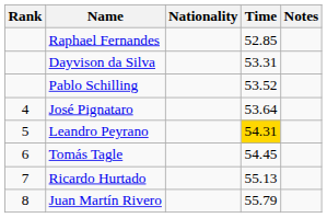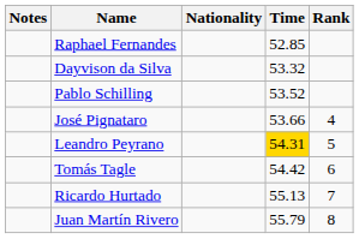columns swapped: Rank <-> Notes
Dayvison da Silva | Time: 53.31 -> 53.32
José Pignataro | Time: 53.64 -> 53.66
Tomás Tagle | Time: 54.45 -> 54.42
